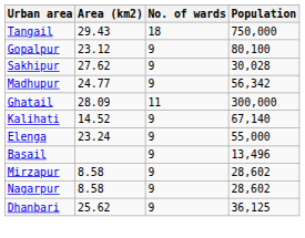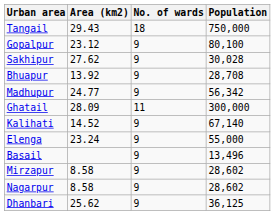+ row: Bhuapur | 13.92 | 9 | 28,708
